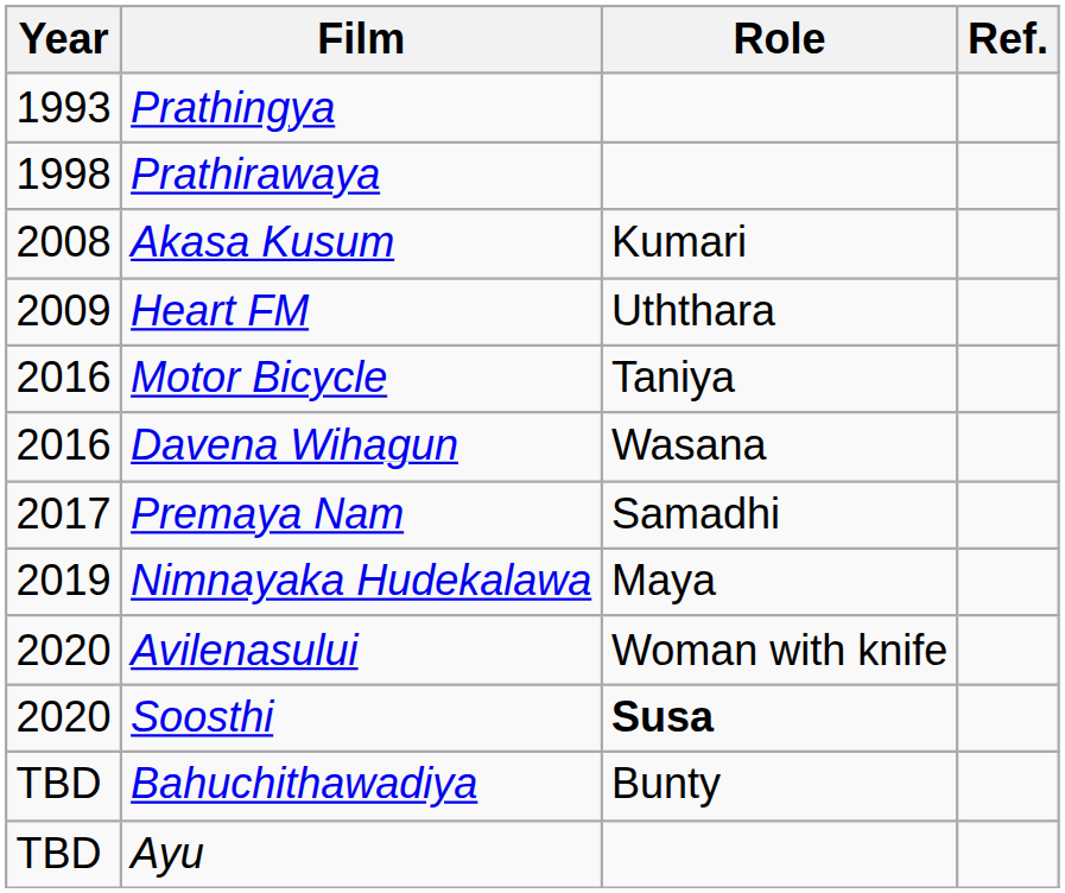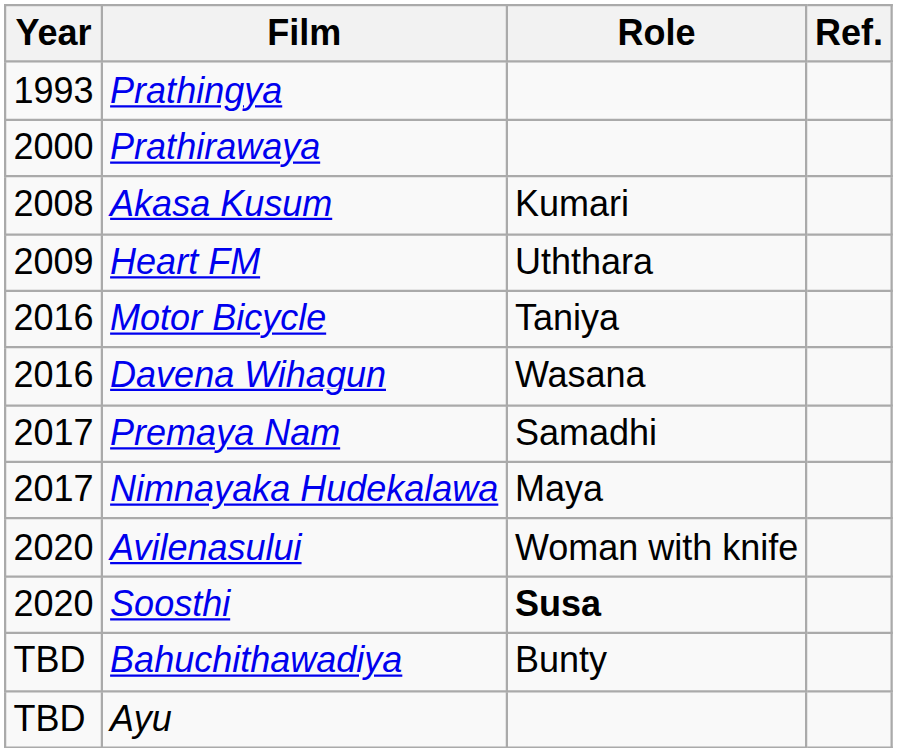Prathirawaya | Year: 1998 -> 2000
Nimnayaka Hudekalawa | Year: 2019 -> 2017
